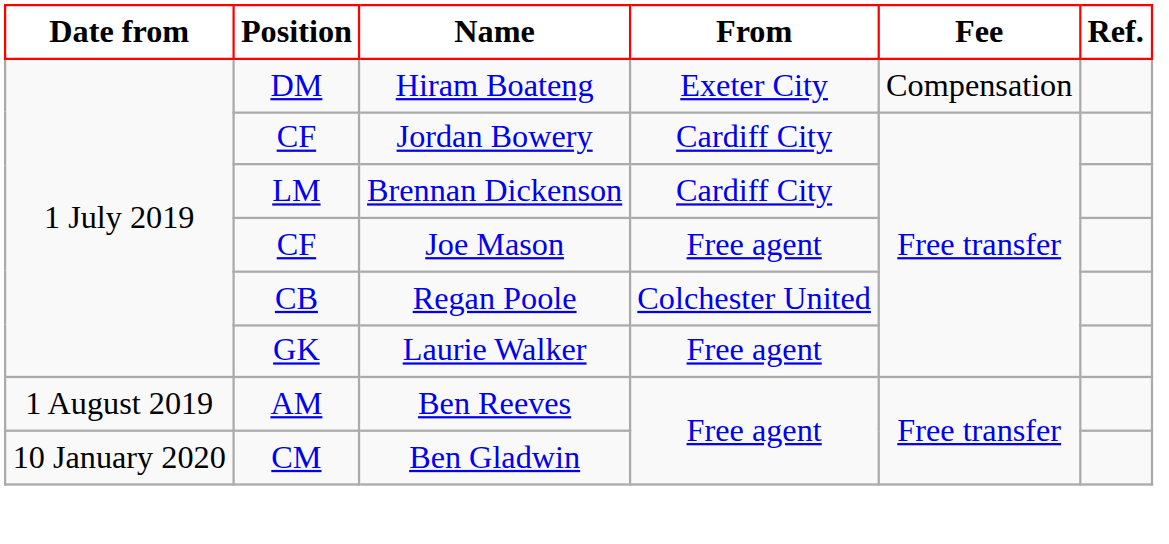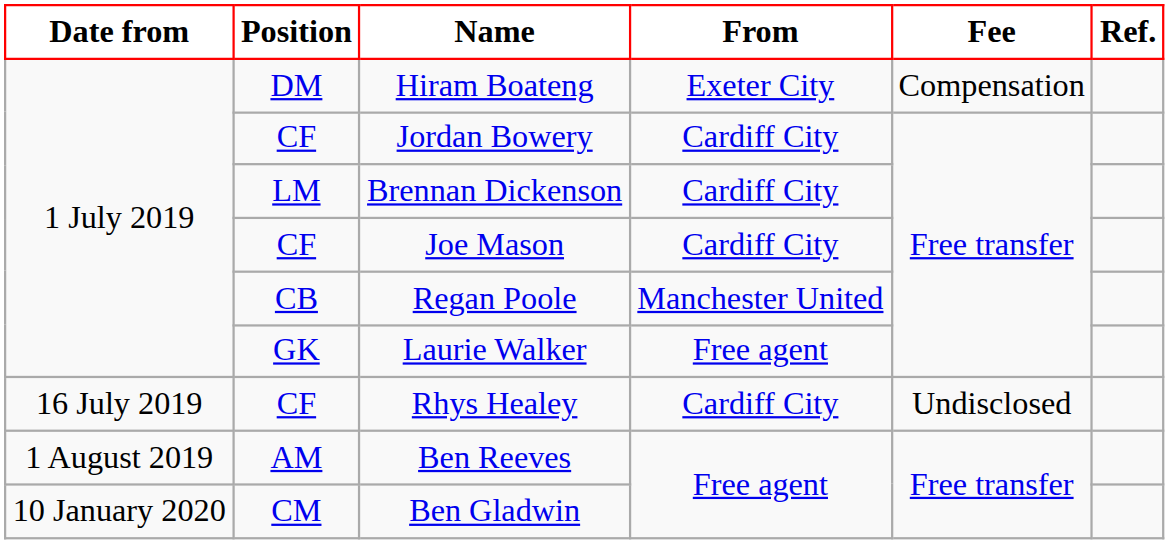Joe Mason | From: Free agent -> Cardiff City
Regan Poole | From: Colchester United -> Manchester United
+ row: 16 July 2019 | CF | Rhys Healey | Cardiff City | Undisclosed
